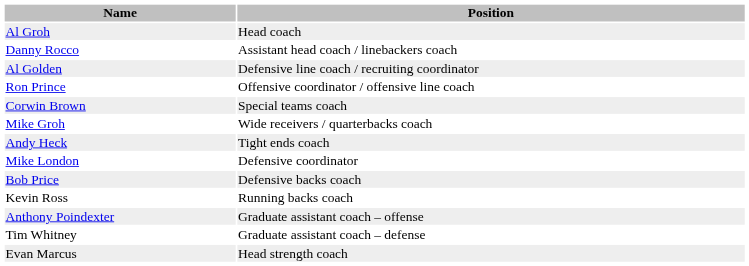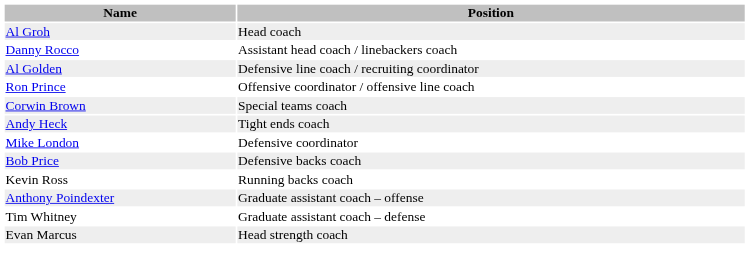- row: Mike Groh | Wide receivers / quarterbacks coach
